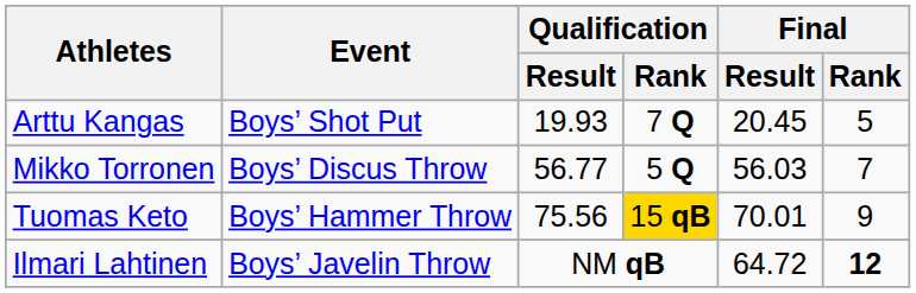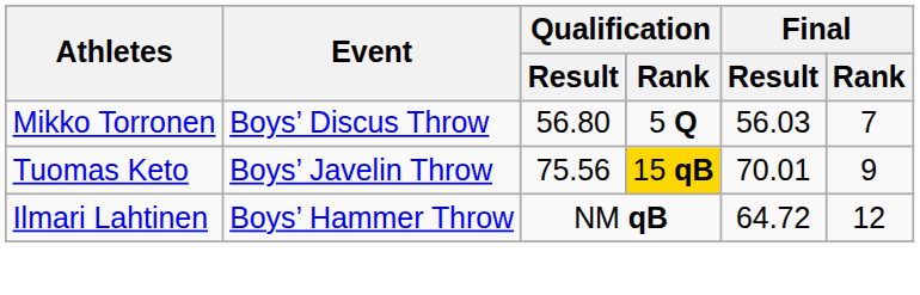- row: Arttu Kangas | Boys’ Shot Put | 19.93 | 7 Q | 20.45 | 5
Mikko Torronen | Qualification / Result: 56.77 -> 56.80
Tuomas Keto | Event: Boys’ Hammer Throw -> Boys’ Javelin Throw
Ilmari Lahtinen | Event: Boys’ Javelin Throw -> Boys’ Hammer Throw
Ilmari Lahtinen | Final / Rank: bold -> normal
